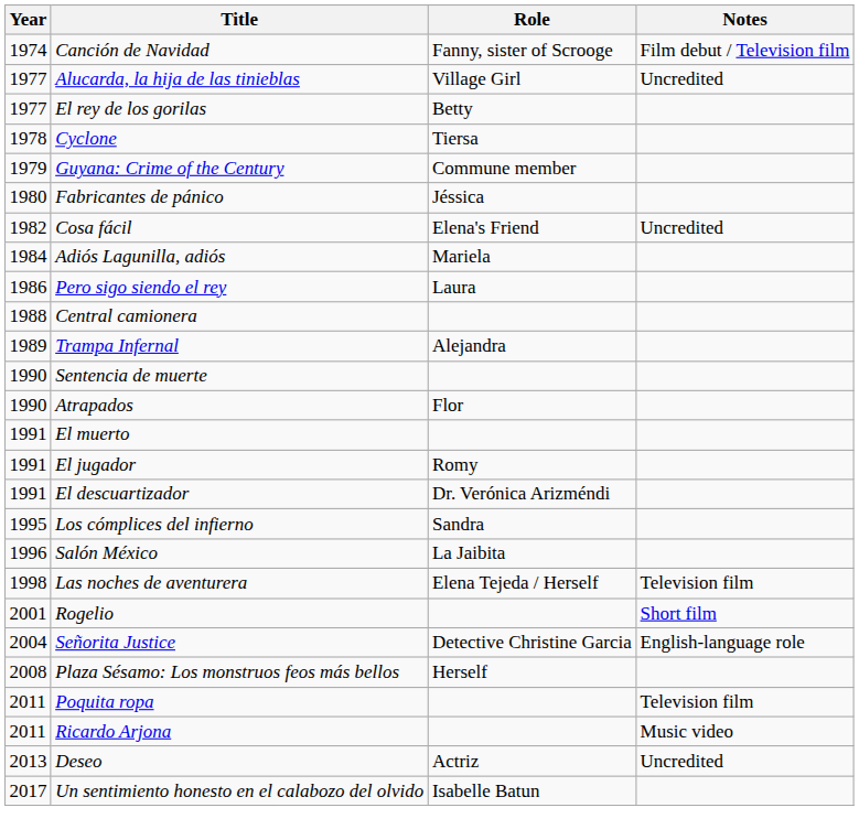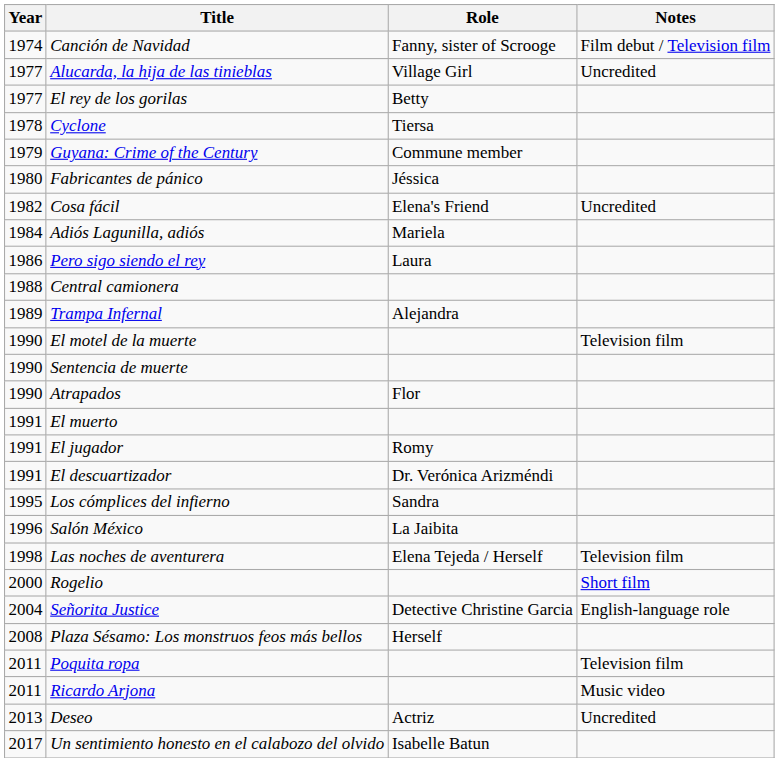+ row: 1990 | El motel de la muerte | Television film
Rogelio | Year: 2001 -> 2000
